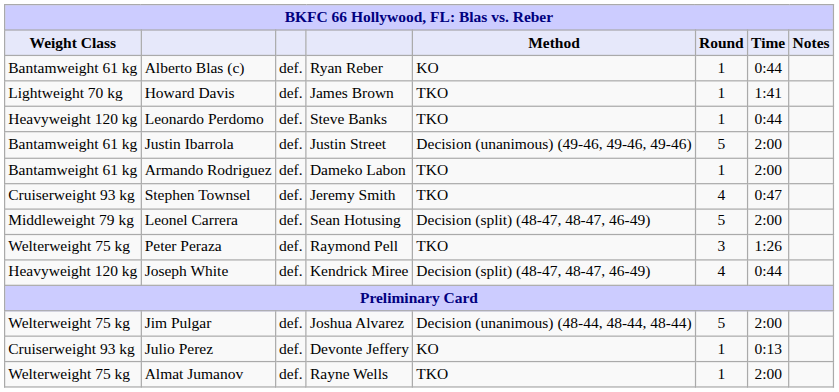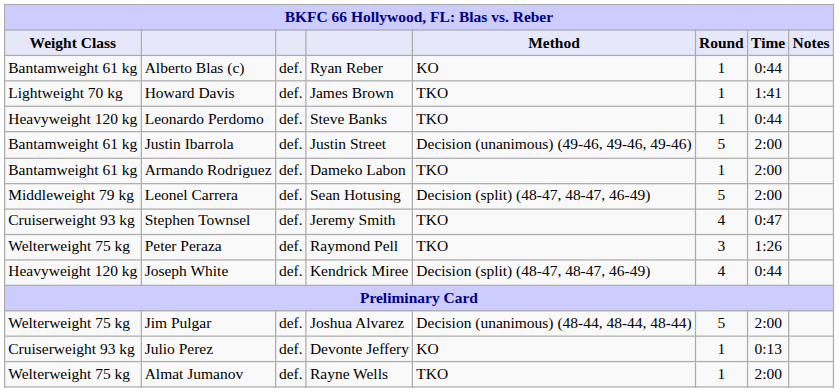rows swapped: Stephen Townsel <-> Leonel Carrera
